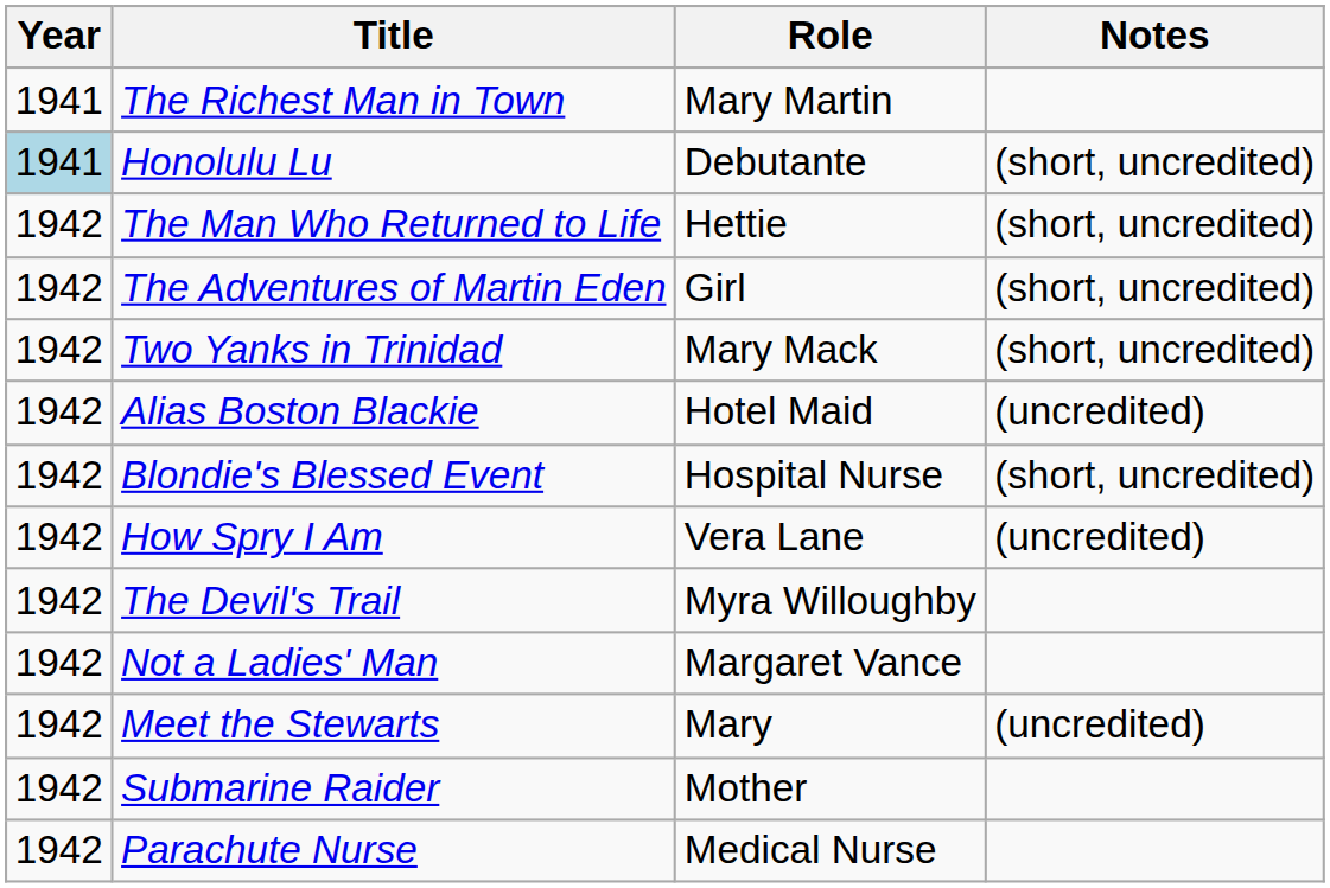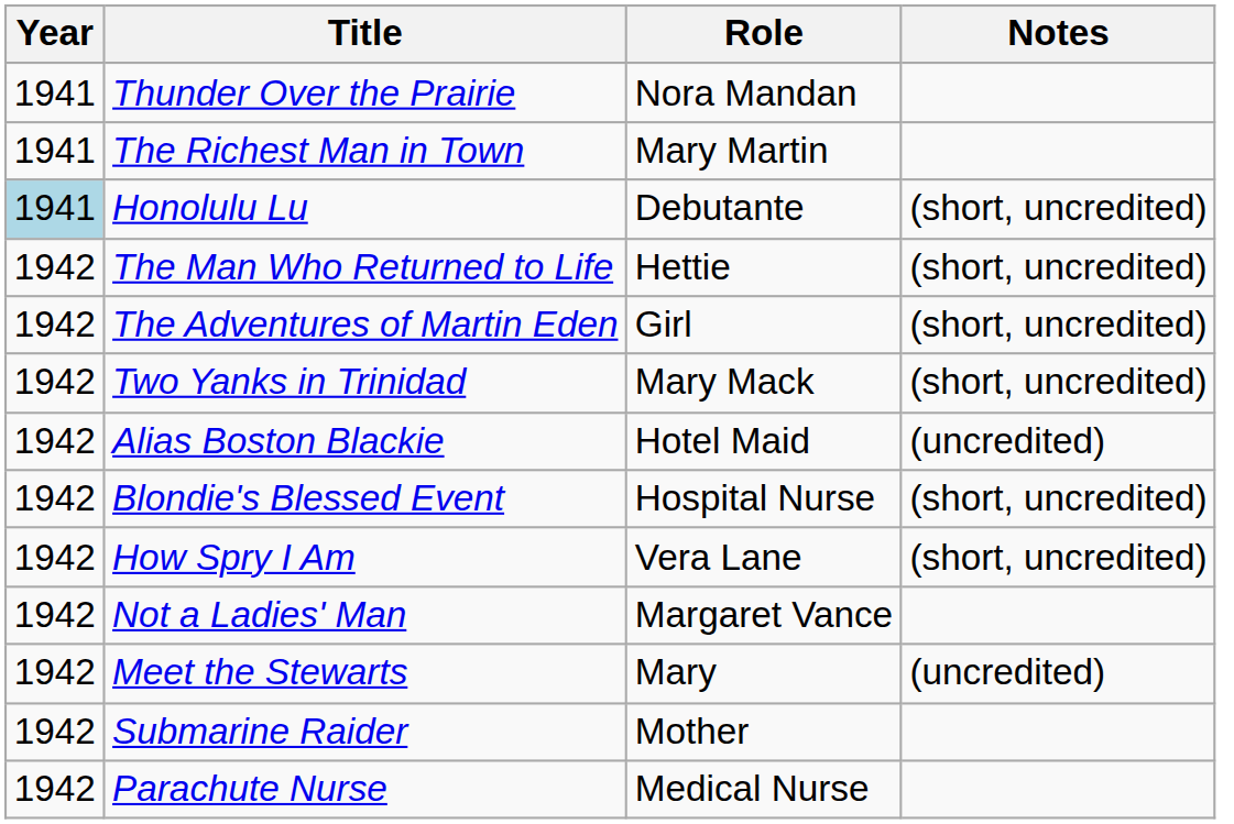+ row: 1941 | Thunder Over the Prairie | Nora Mandan
How Spry I Am | Notes: (uncredited) -> (short, uncredited)
- row: 1942 | The Devil's Trail | Myra Willoughby
